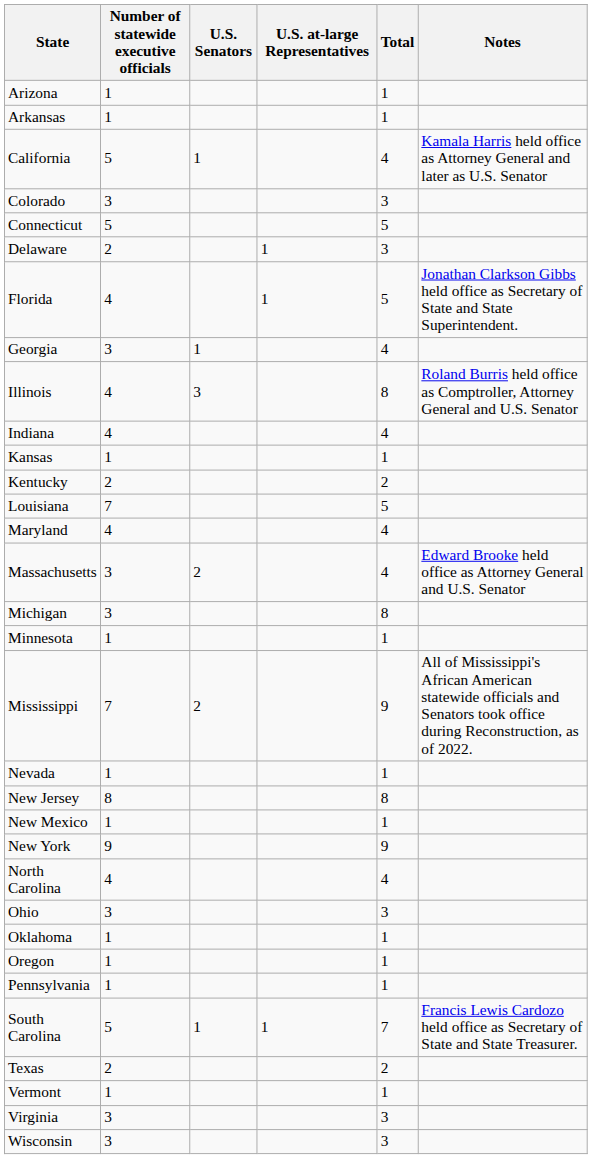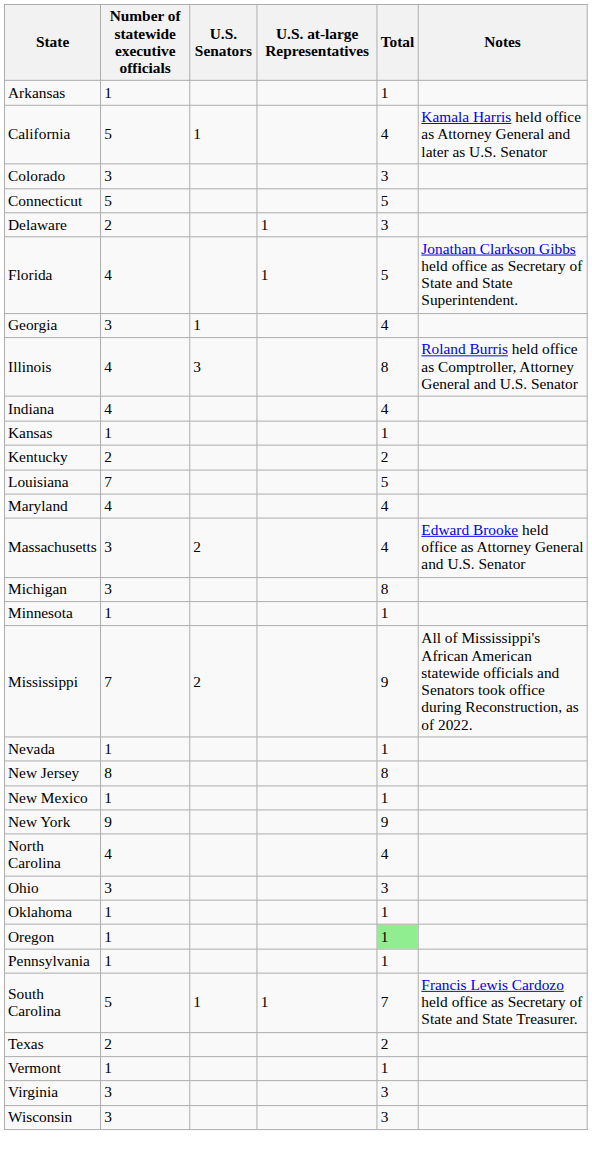- row: Arizona | 1 | 1
Oregon | Total: no background -> lightgreen background
